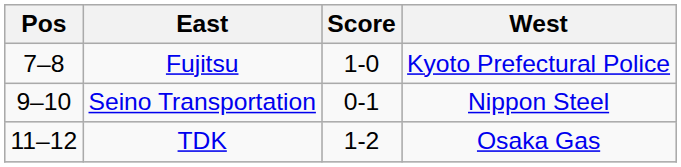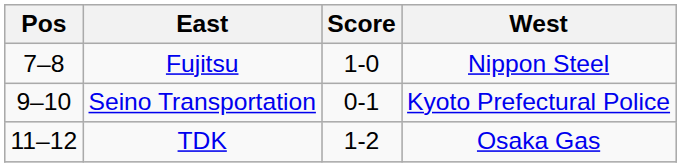Fujitsu | West: Kyoto Prefectural Police -> Nippon Steel
Seino Transportation | West: Nippon Steel -> Kyoto Prefectural Police
